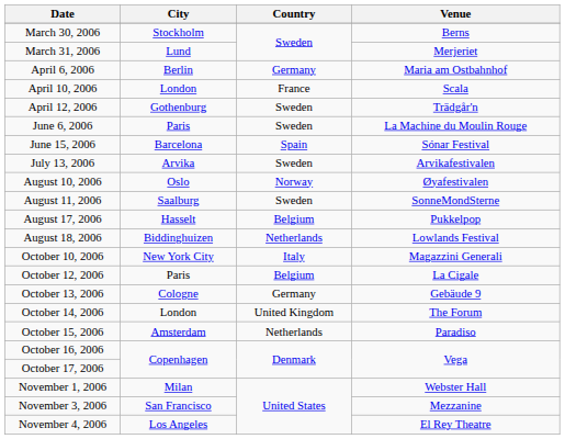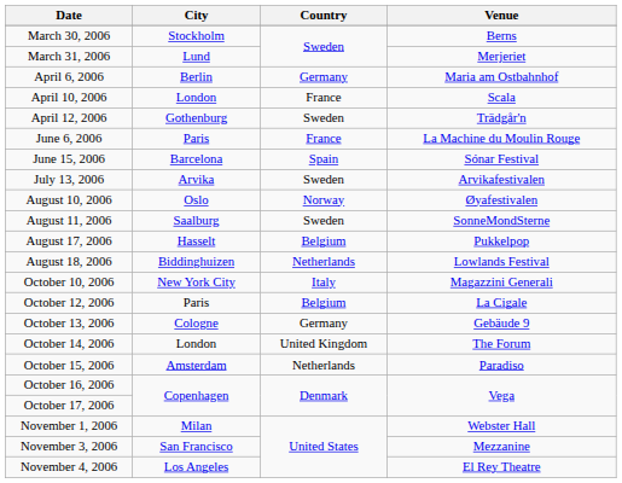June 6, 2006 | Country: Sweden -> France
